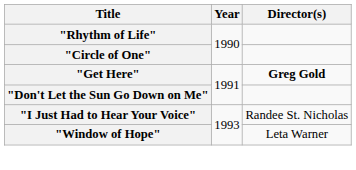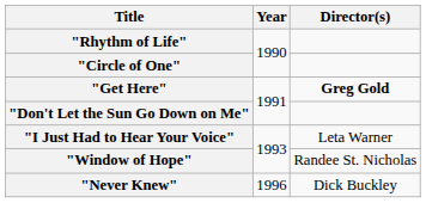"I Just Had to Hear Your Voice" | Director(s): Randee St. Nicholas -> Leta Warner
"Window of Hope" | Director(s): Leta Warner -> Randee St. Nicholas
+ row: "Never Knew" | 1996 | Dick Buckley
